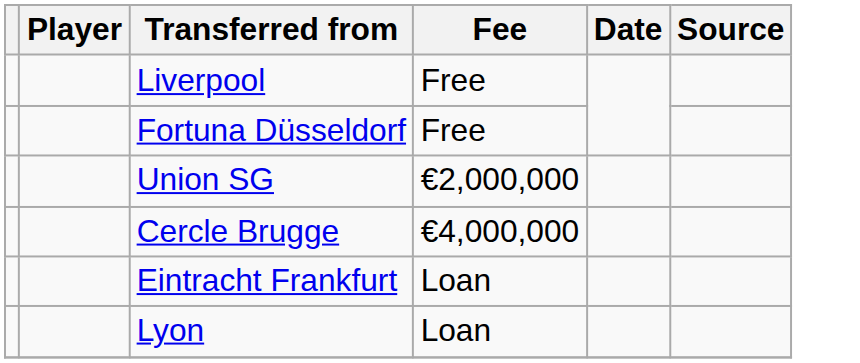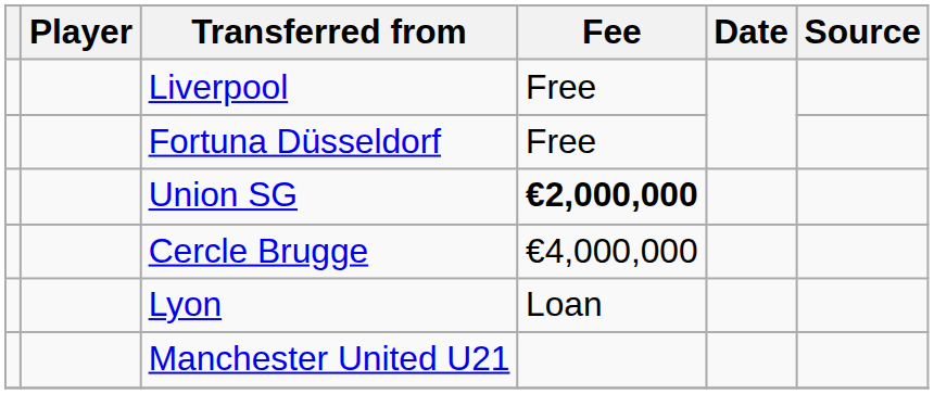Union SG | Fee: normal -> bold
- row: Eintracht Frankfurt | Loan
+ row: Manchester United U21
